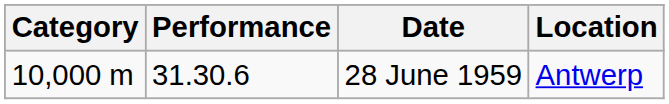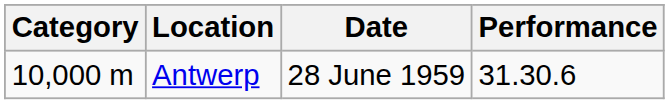columns swapped: Performance <-> Location
